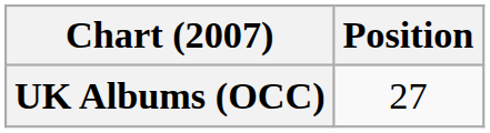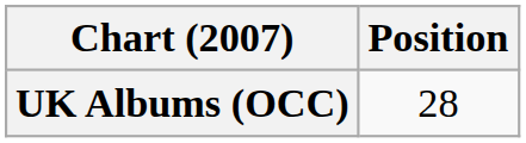UK Albums (OCC) | Position: 27 -> 28
